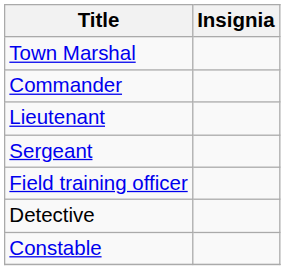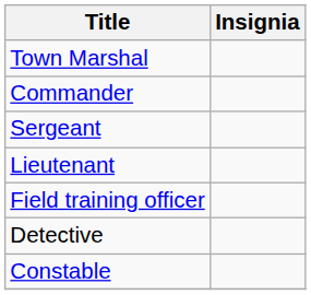rows swapped: Lieutenant <-> Sergeant
